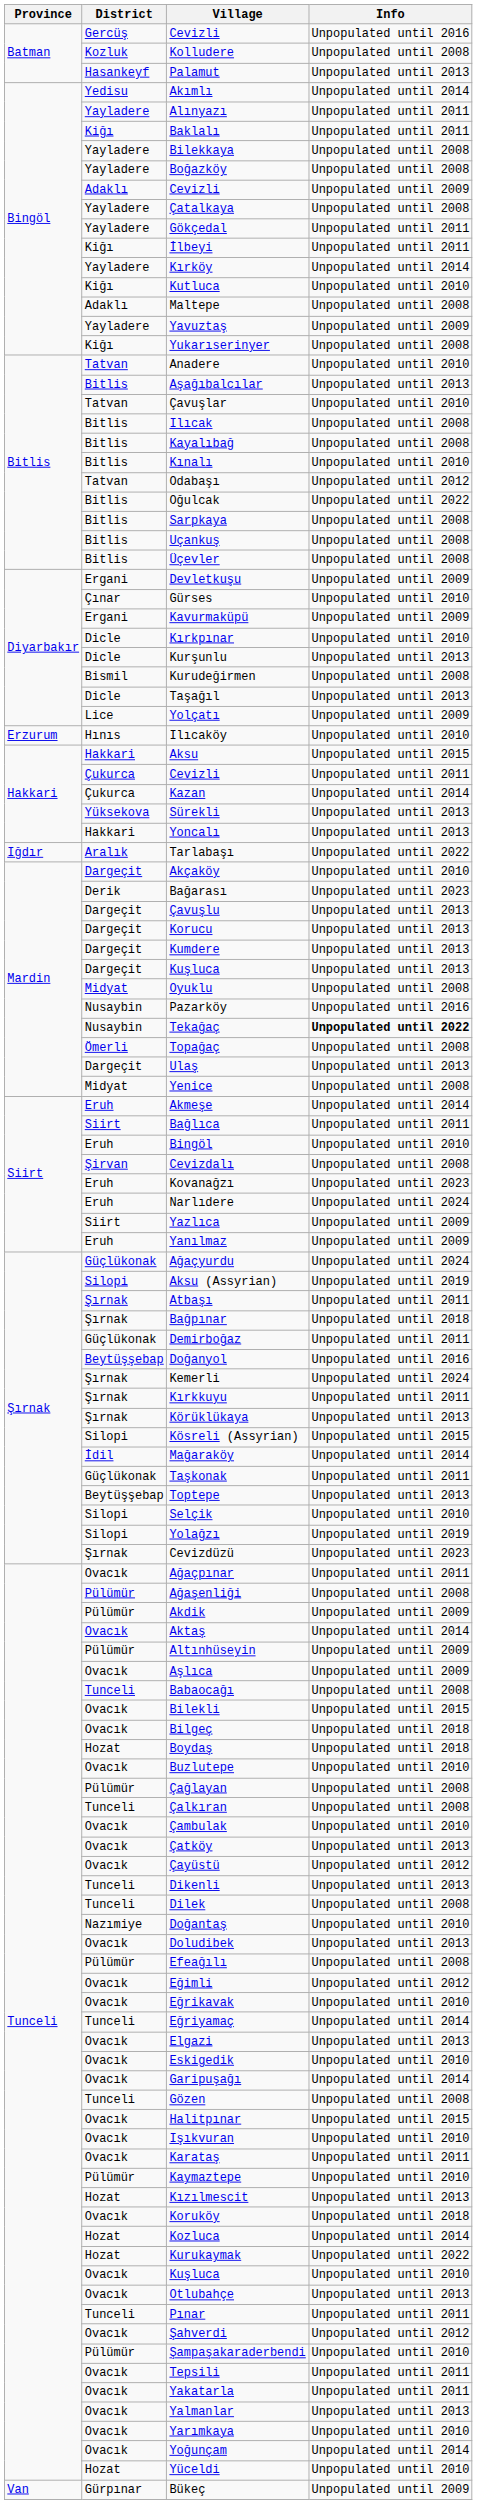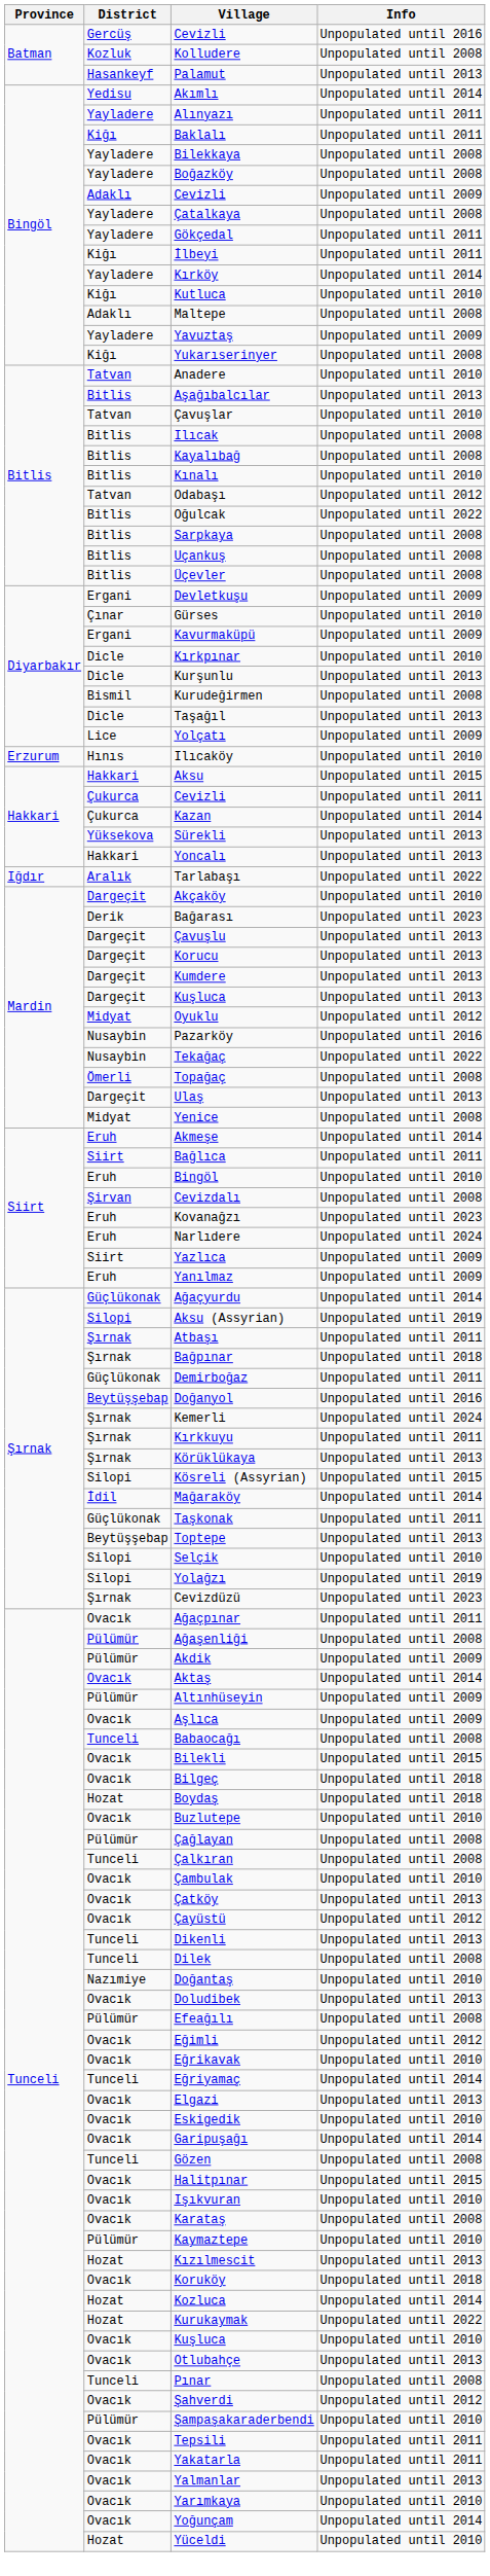Oyuklu | Info: Unpopulated until 2008 -> Unpopulated until 2012
Tekağaç | Info: bold -> normal
Ağaçyurdu | Info: Unpopulated until 2024 -> Unpopulated until 2014
Karataş | Info: Unpopulated until 2011 -> Unpopulated until 2008
Pınar | Info: Unpopulated until 2011 -> Unpopulated until 2008
- row: Van | Gürpınar | Bükeç | Unpopulated until 2009
